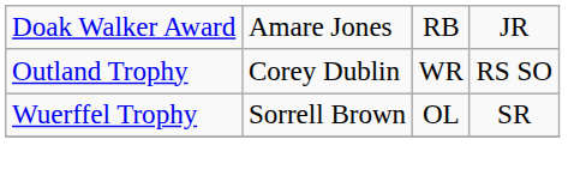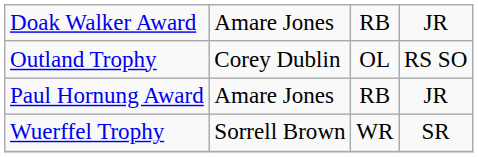Outland Trophy | column 3: WR -> OL
+ row: Paul Hornung Award | Amare Jones | RB | JR
Wuerffel Trophy | column 3: OL -> WR
